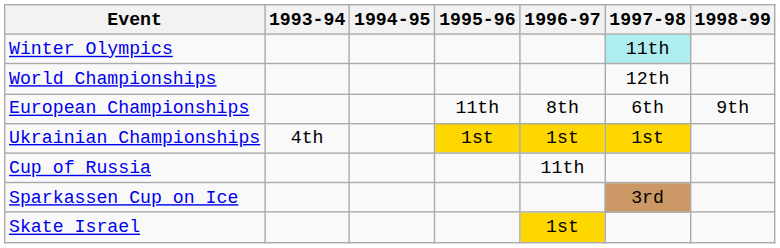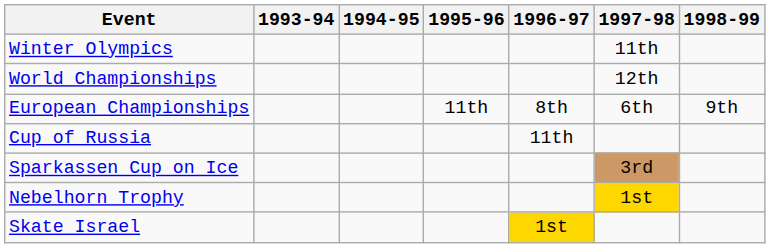Winter Olympics | 1997-98: paleturquoise background -> no background
- row: Ukrainian Championships | 4th | 1st | 1st | 1st
+ row: Nebelhorn Trophy | 1st
